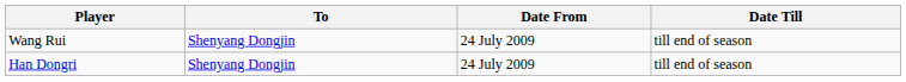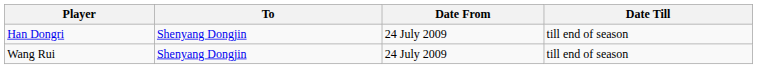rows swapped: Wang Rui <-> Han Dongri
